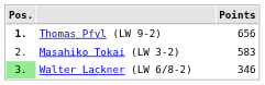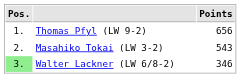Thomas Pfyl (LW 9-2) | Pos.: bold -> normal
Masahiko Tokai (LW 3-2) | Points: 583 -> 543
